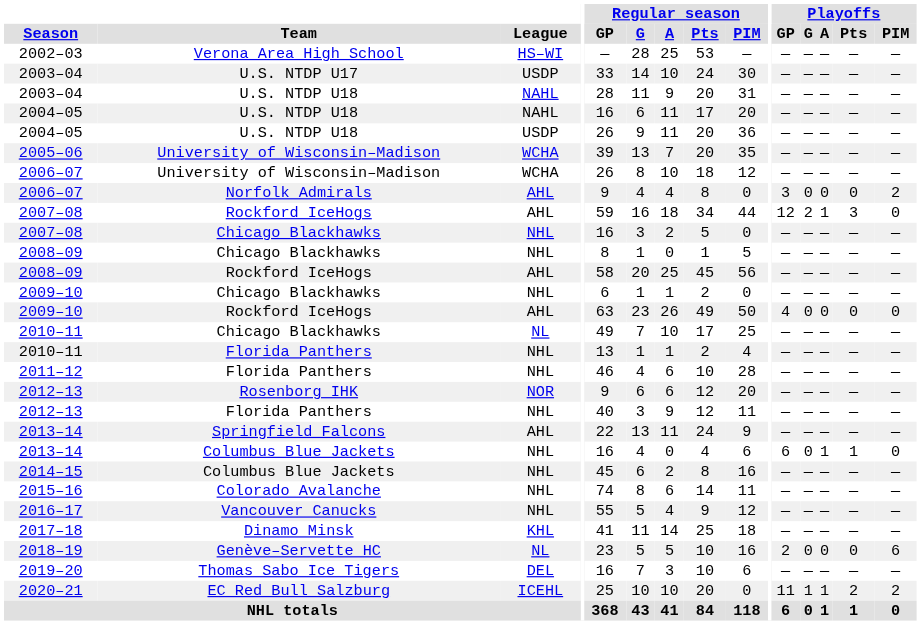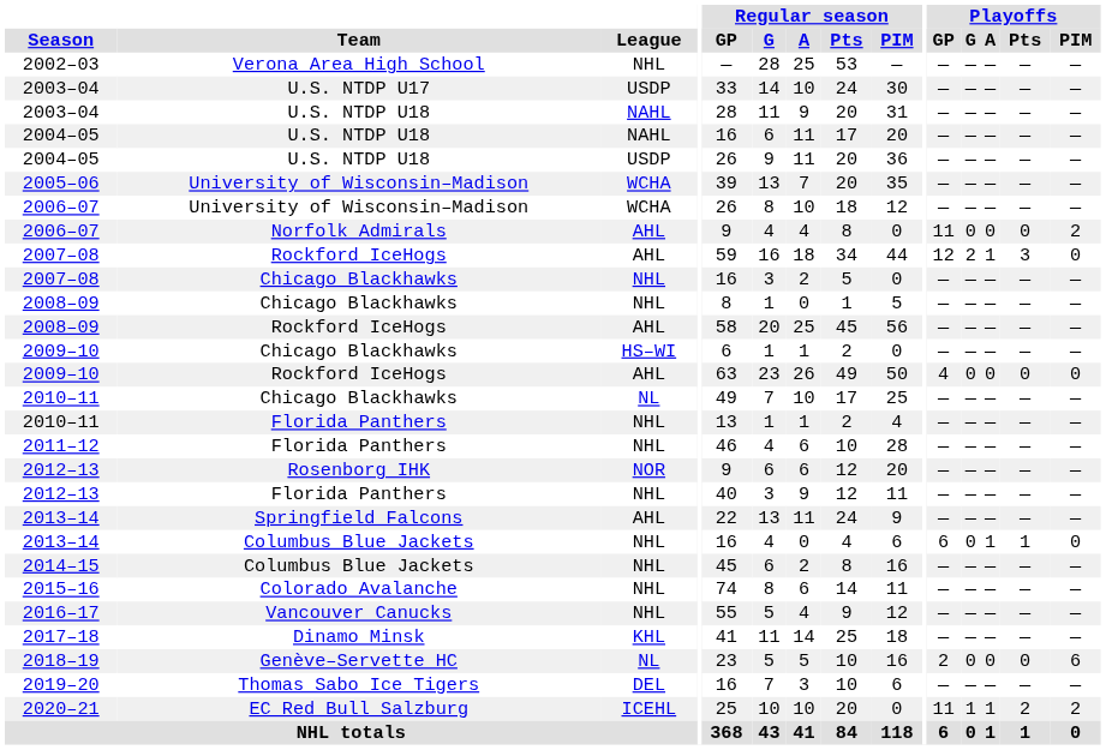2002–03 | League: HS–WI -> NHL
2006–07 / Norfolk Admirals | Playoffs / GP: 3 -> 11
2009–10 / Chicago Blackhawks | League: NHL -> HS–WI
